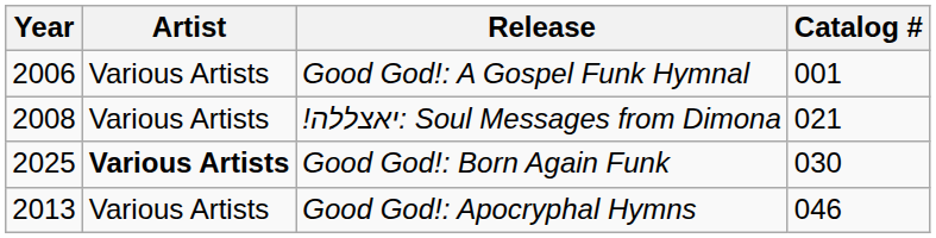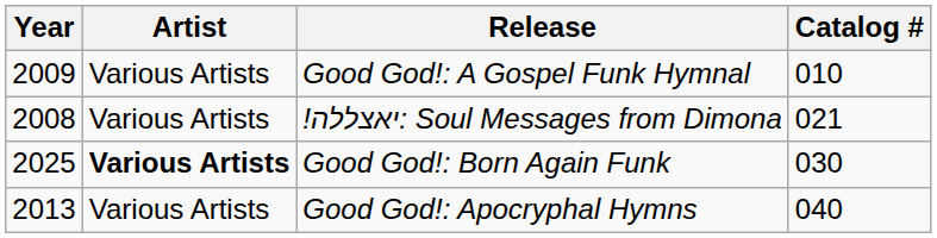Good God!: A Gospel Funk Hymnal | Year: 2006 -> 2009
Good God!: A Gospel Funk Hymnal | Catalog #: 001 -> 010
Good God!: Apocryphal Hymns | Catalog #: 046 -> 040
